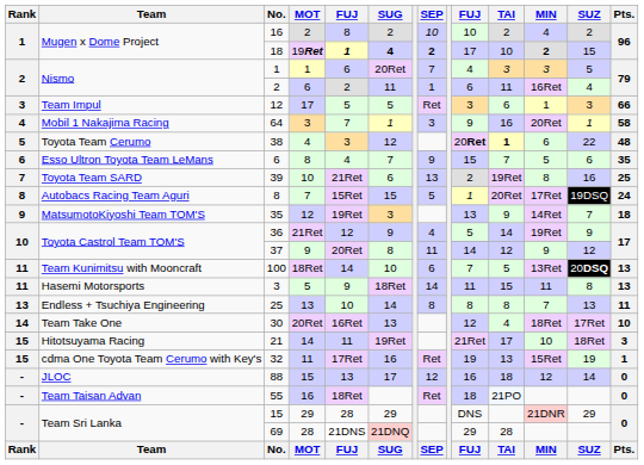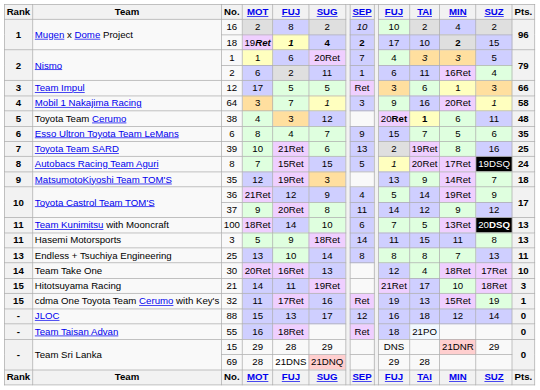38 | SUZ: 22 -> 11
